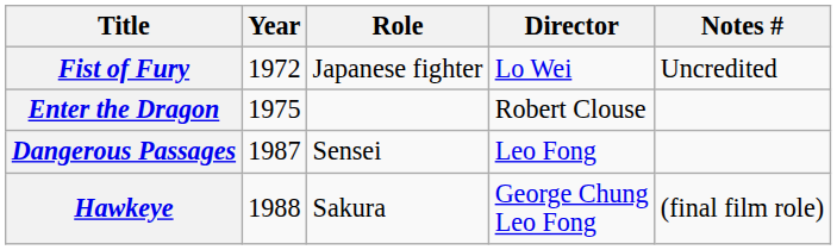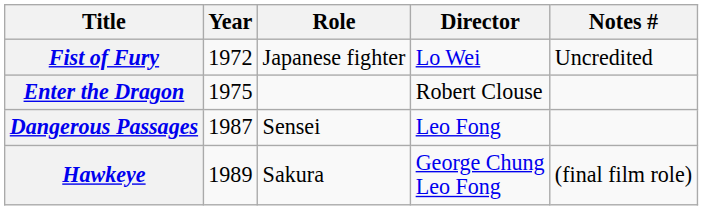Hawkeye | Year: 1988 -> 1989
